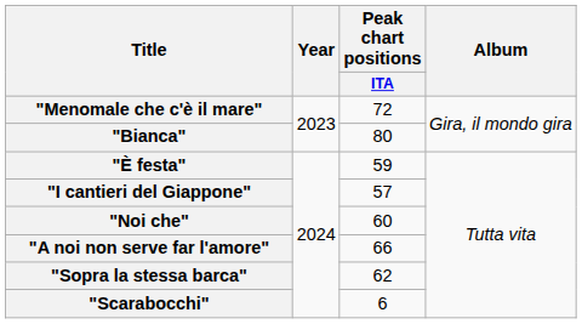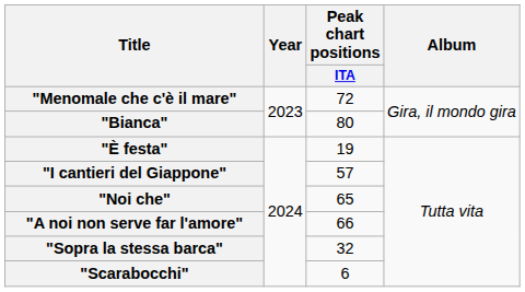"È festa" | Peak chart positions / ITA: 59 -> 19
"Noi che" | Peak chart positions / ITA: 60 -> 65
"Sopra la stessa barca" | Peak chart positions / ITA: 62 -> 32
